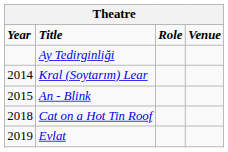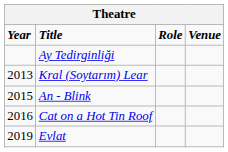Kral (Soytarım) Lear | Year: 2014 -> 2013
Cat on a Hot Tin Roof | Year: 2018 -> 2016
